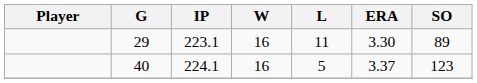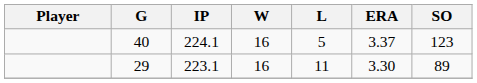rows swapped: 40 <-> 29
